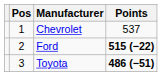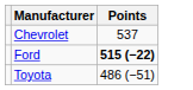- column: Pos | 1 | 2 | 3
Toyota | Points: bold -> normal
